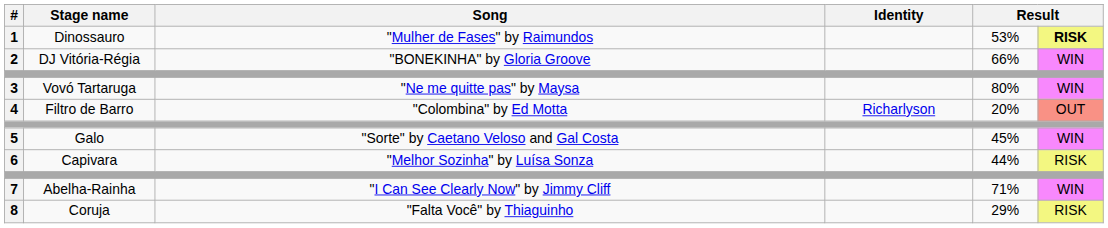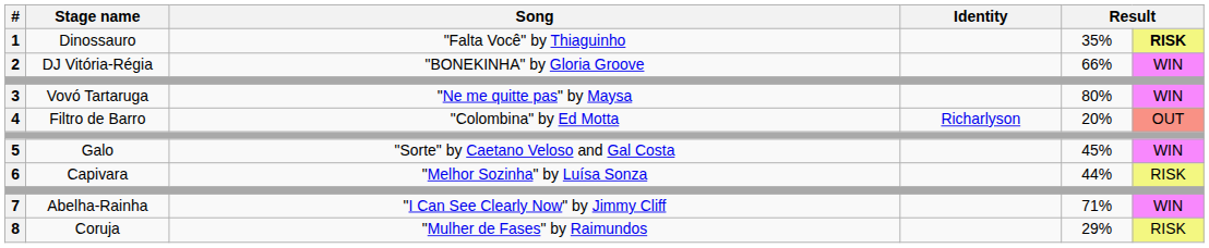1 | Song: "Mulher de Fases" by Raimundos -> "Falta Você" by Thiaguinho
1 | column 5: 53% -> 35%
8 | Song: "Falta Você" by Thiaguinho -> "Mulher de Fases" by Raimundos
